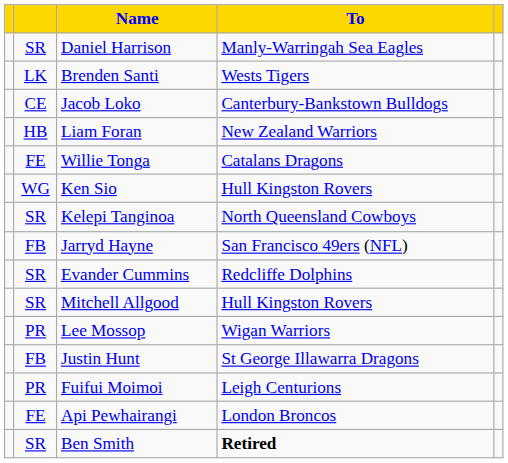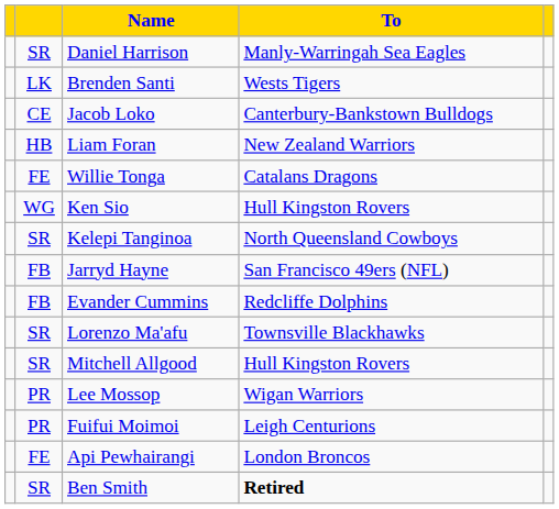Evander Cummins | column 2: SR -> FB
+ row: SR | Lorenzo Ma'afu | Townsville Blackhawks
- row: FB | Justin Hunt | St George Illawarra Dragons
